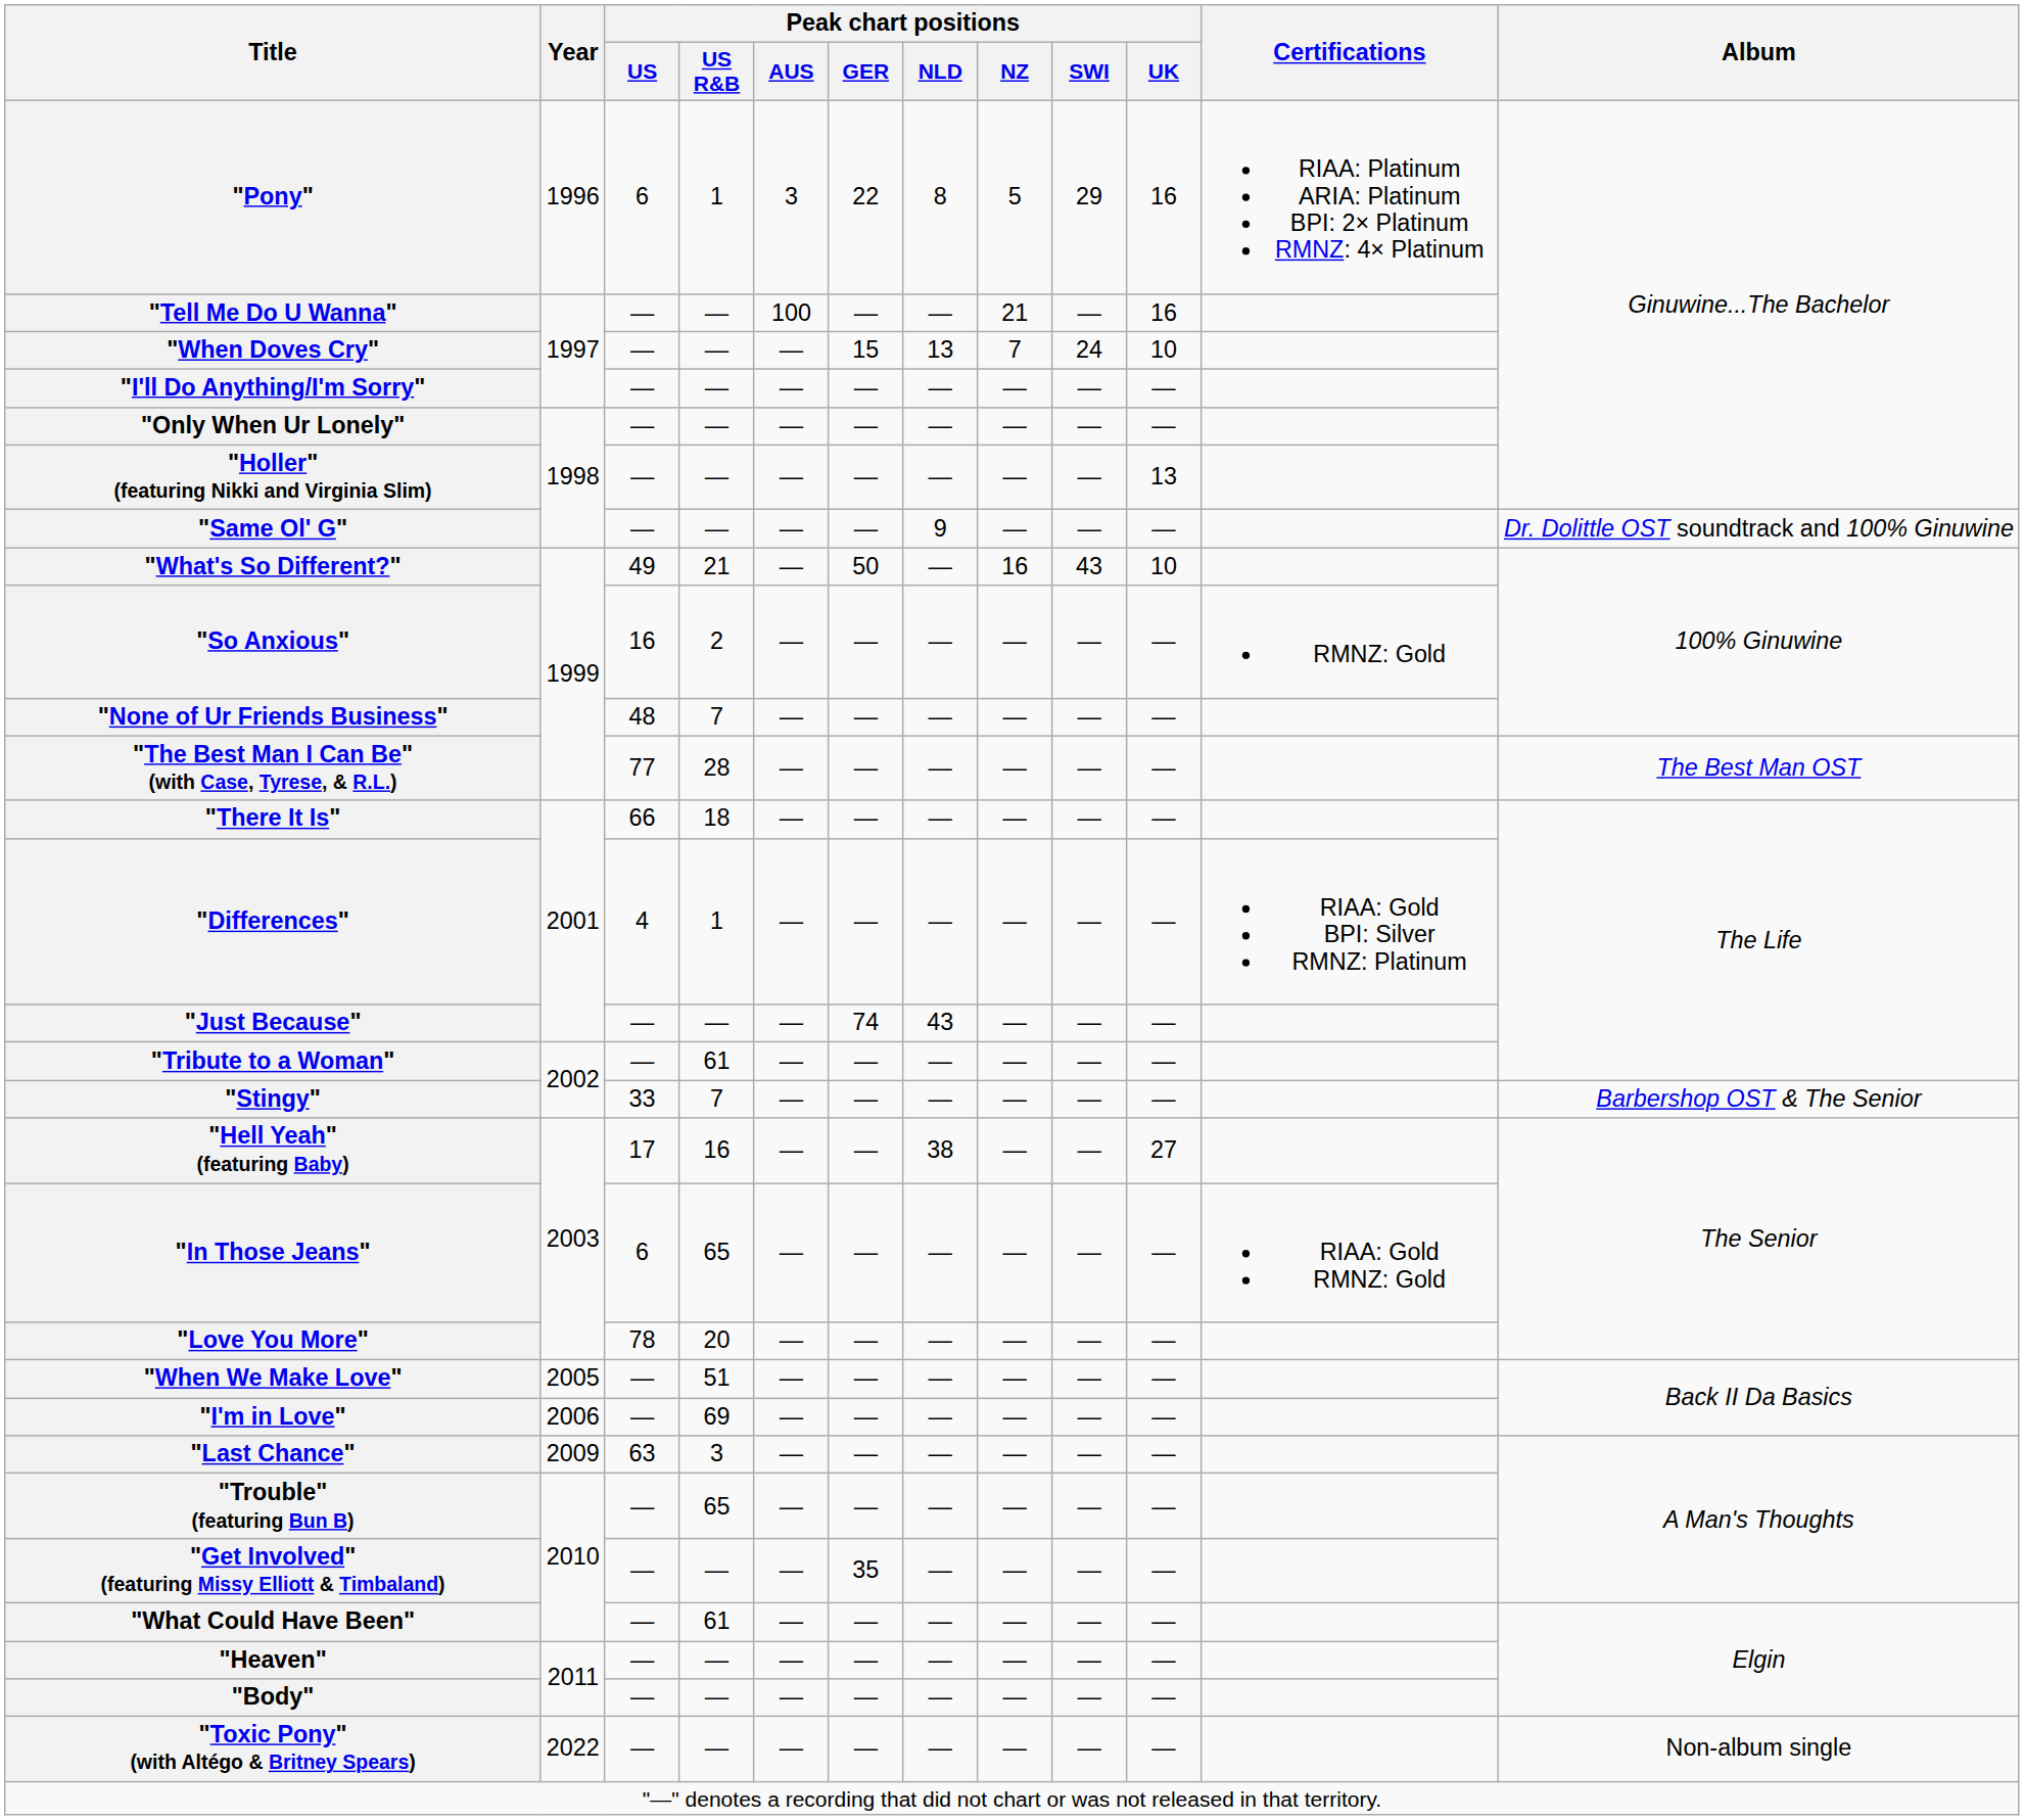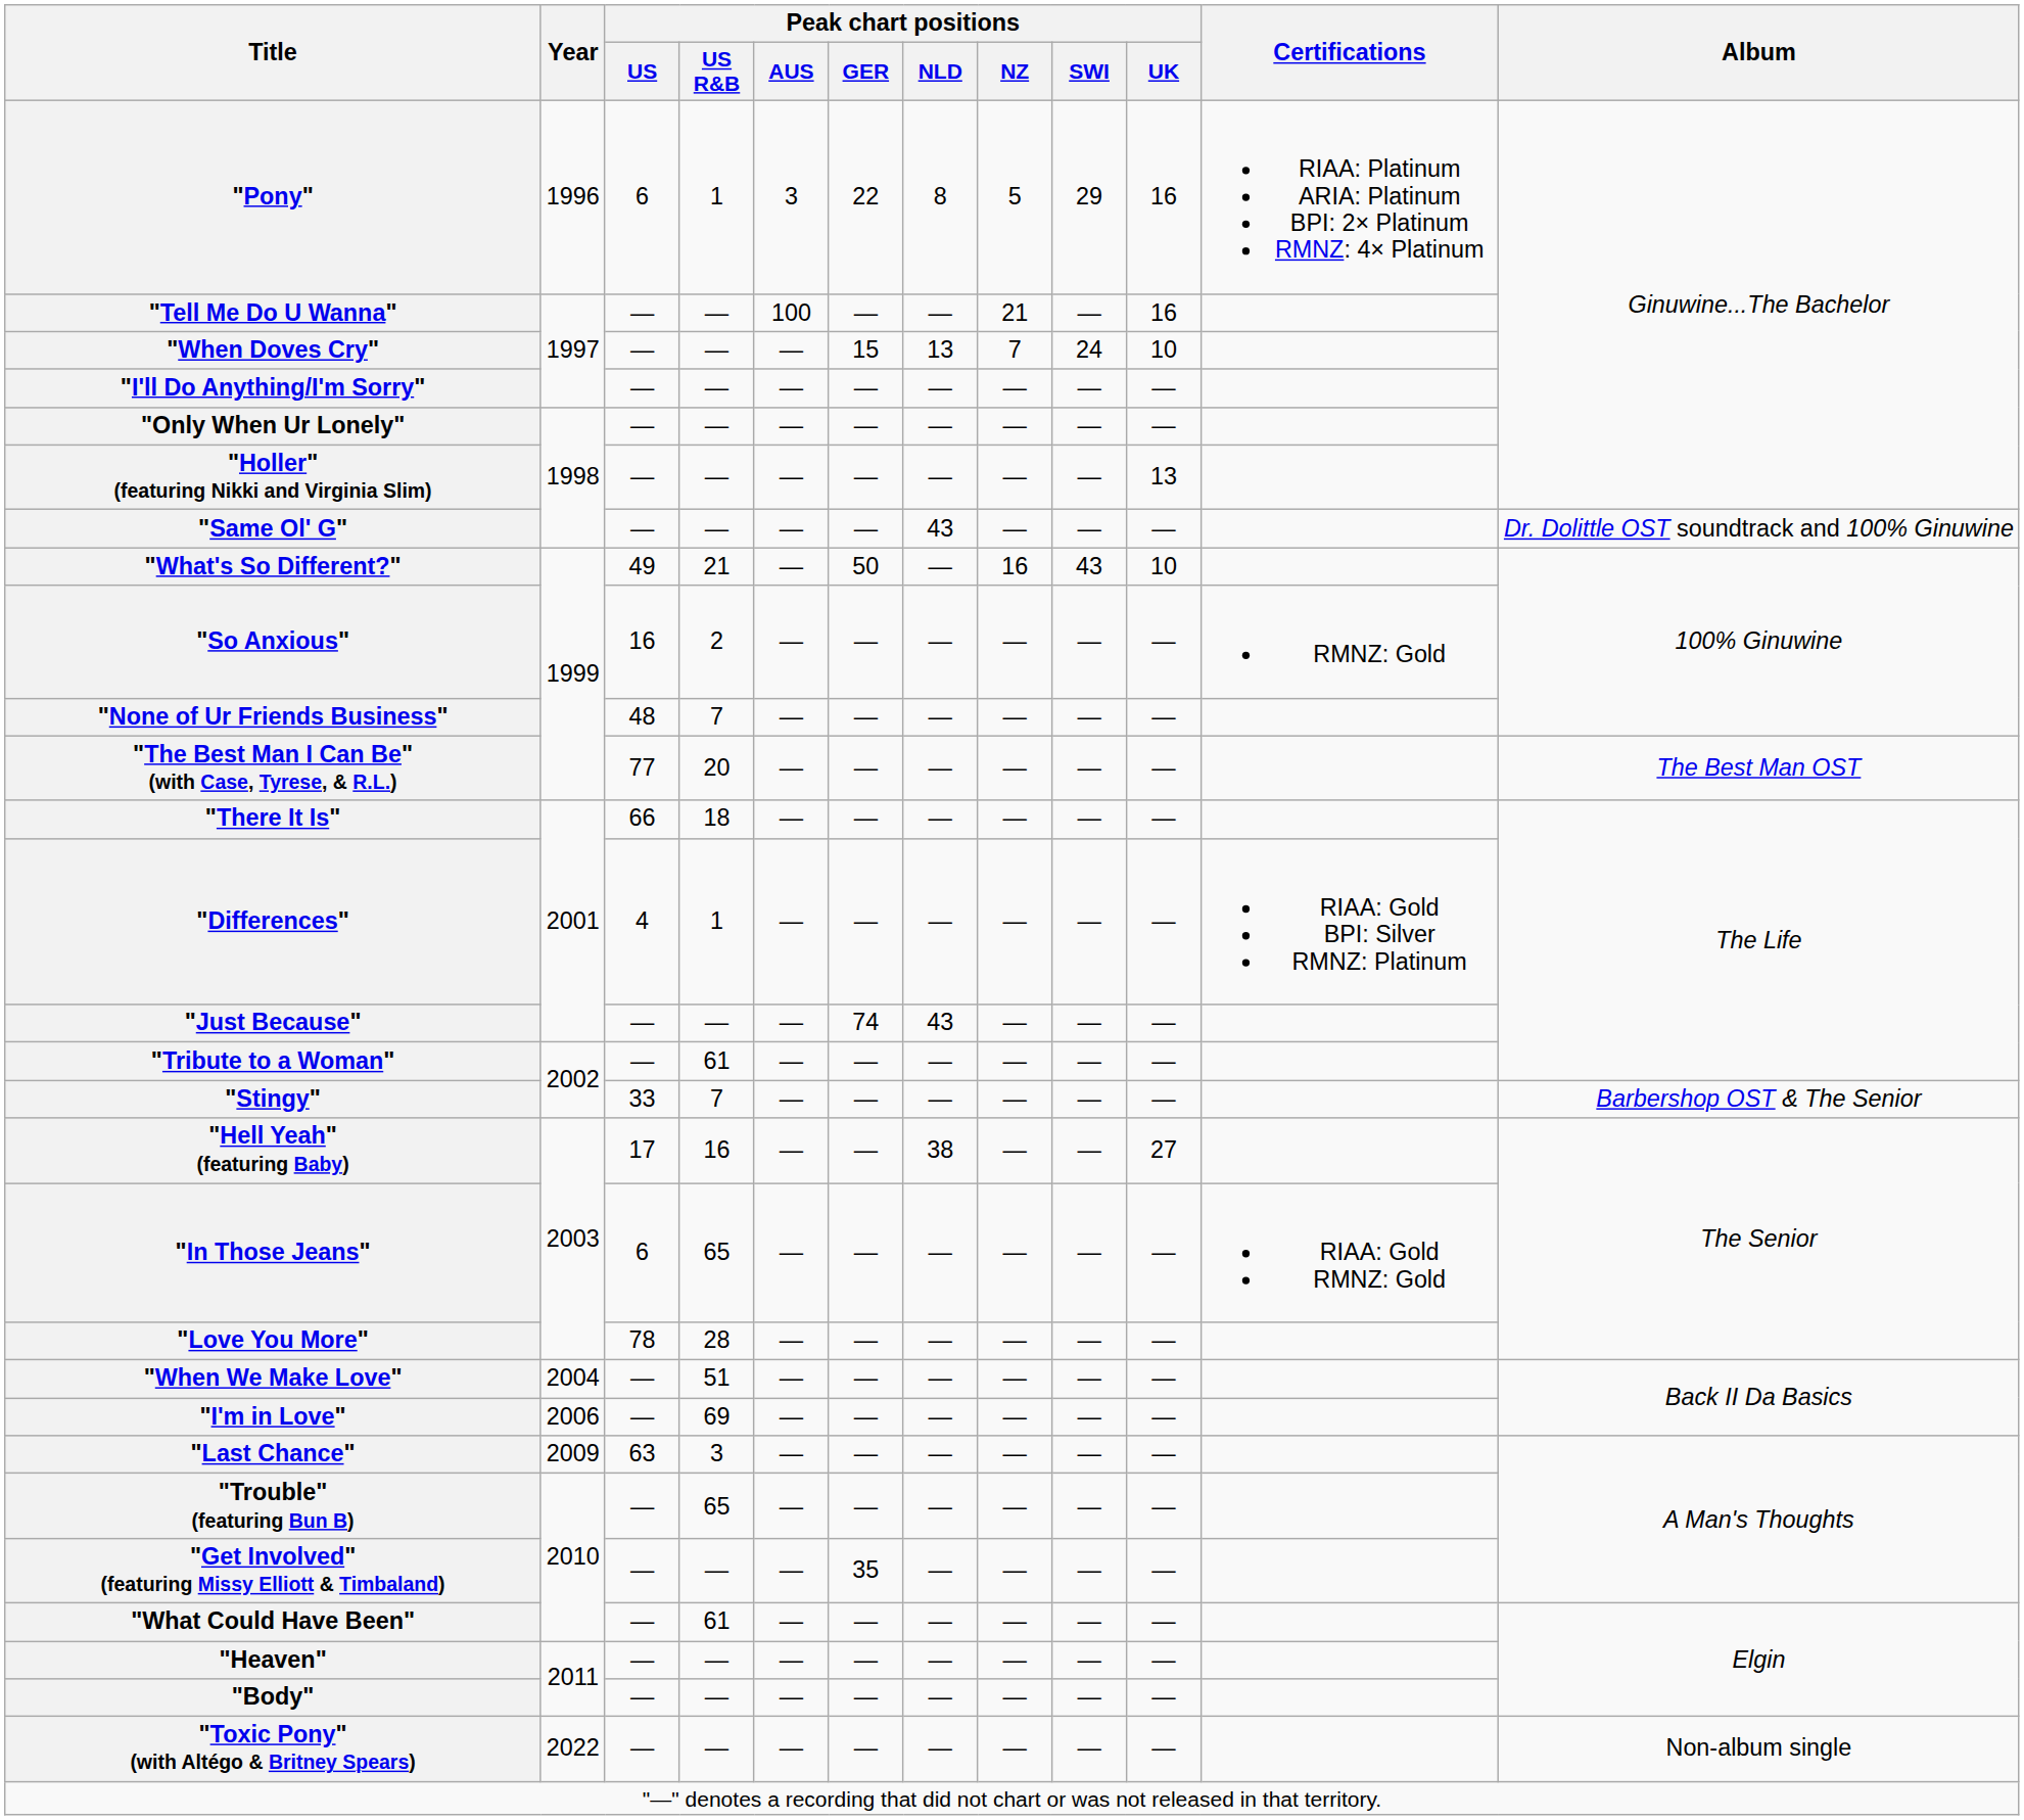"Same Ol' G" | Peak chart positions / NLD: 9 -> 43
"The Best Man I Can Be" (with Case, Tyrese, & R.L.) | Peak chart positions / US R&B: 28 -> 20
"Love You More" | Peak chart positions / US R&B: 20 -> 28
"When We Make Love" | Year: 2005 -> 2004
